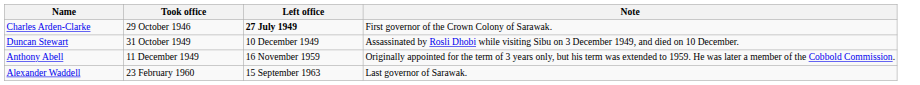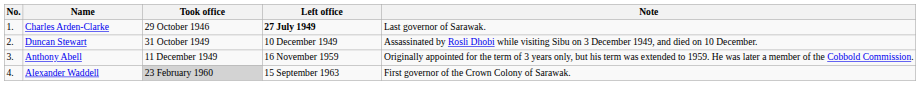+ column: No. | 1. | 2. | 3. | 4.
Charles Arden-Clarke | Note: First governor of the Crown Colony of Sarawak. -> Last governor of Sarawak.
Alexander Waddell | Took office: no background -> lightgrey background
Alexander Waddell | Note: Last governor of Sarawak. -> First governor of the Crown Colony of Sarawak.
